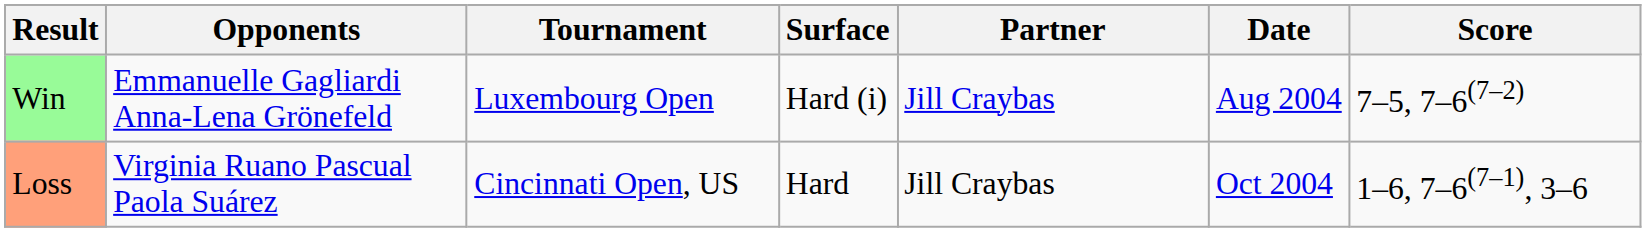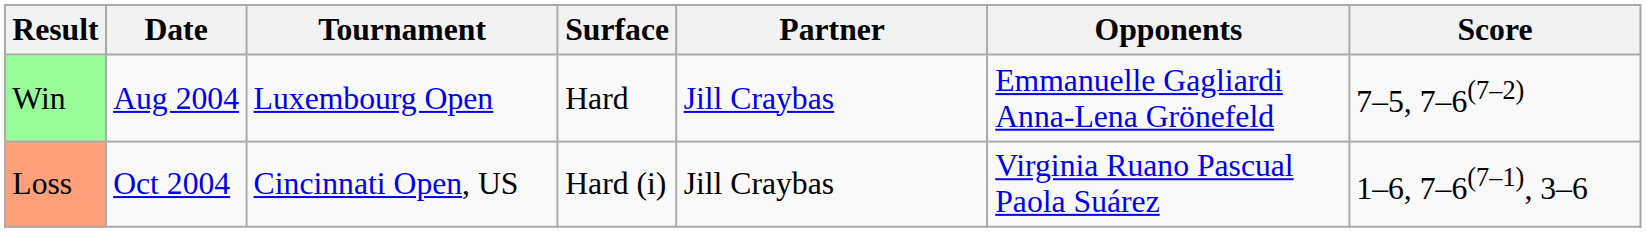columns swapped: Date <-> Opponents
Win | Surface: Hard (i) -> Hard
Loss | Surface: Hard -> Hard (i)
